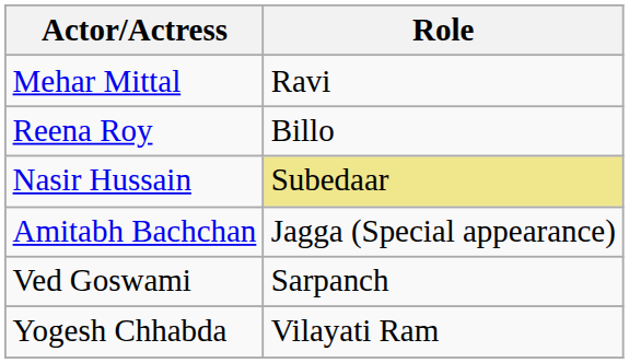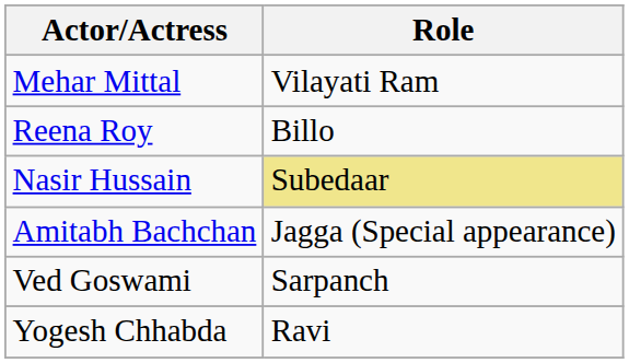Mehar Mittal | Role: Ravi -> Vilayati Ram
Yogesh Chhabda | Role: Vilayati Ram -> Ravi
